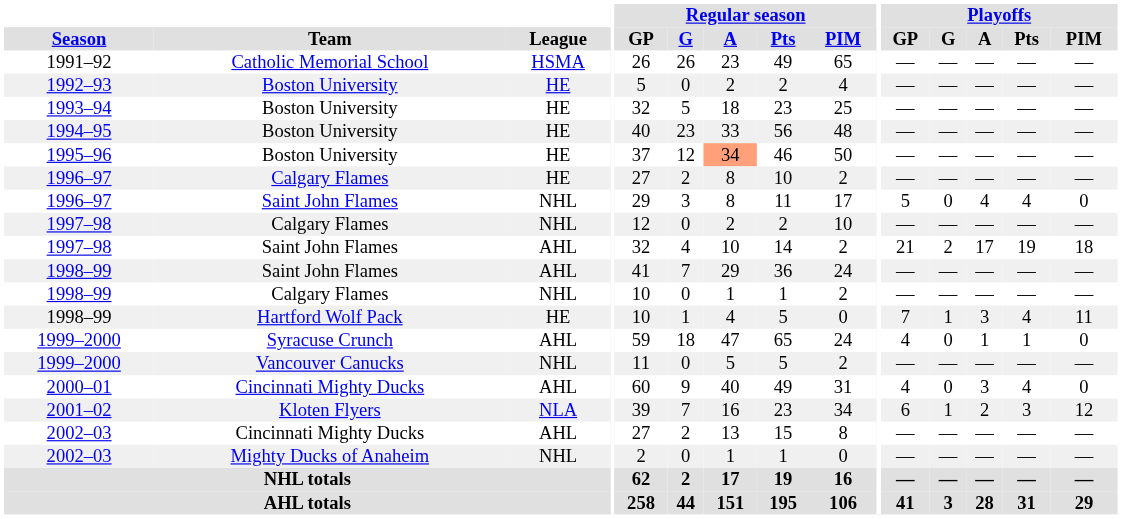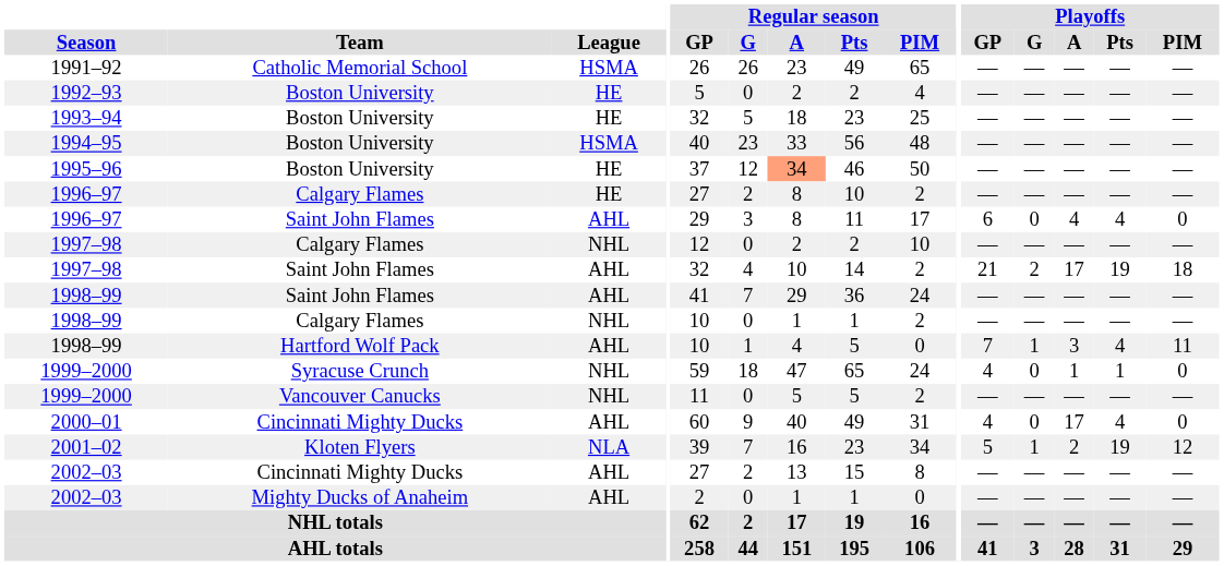1994–95 | League: HE -> HSMA
1996–97 / Saint John Flames | League: NHL -> AHL
1996–97 / Saint John Flames | Playoffs / GP: 5 -> 6
1998–99 / Hartford Wolf Pack | League: HE -> AHL
1999–2000 / Syracuse Crunch | League: AHL -> NHL
2000–01 | Playoffs / A: 3 -> 17
2001–02 | Playoffs / GP: 6 -> 5
2001–02 | Playoffs / Pts: 3 -> 19
2002–03 / Mighty Ducks of Anaheim | League: NHL -> AHL
